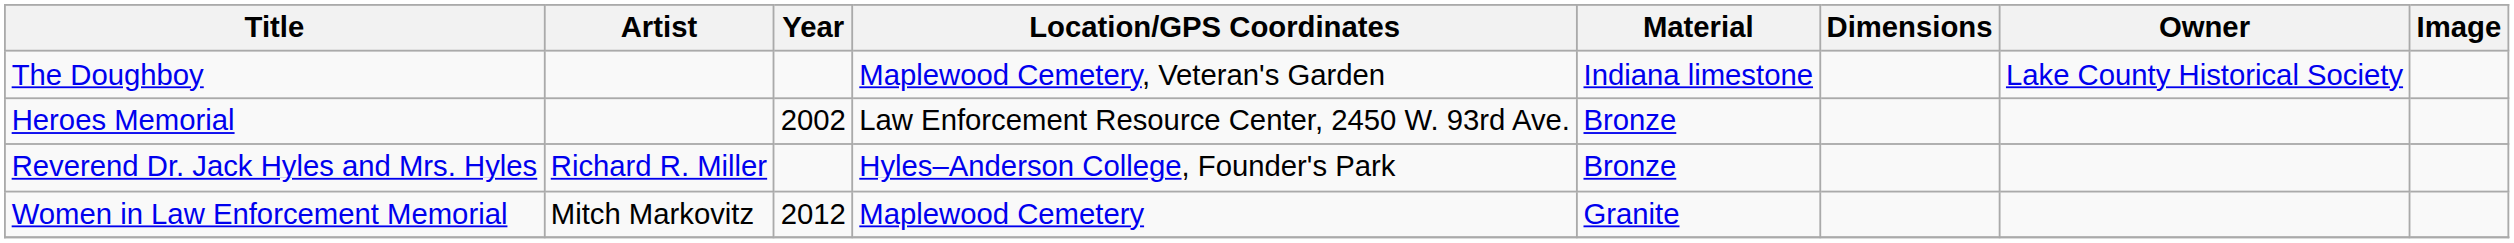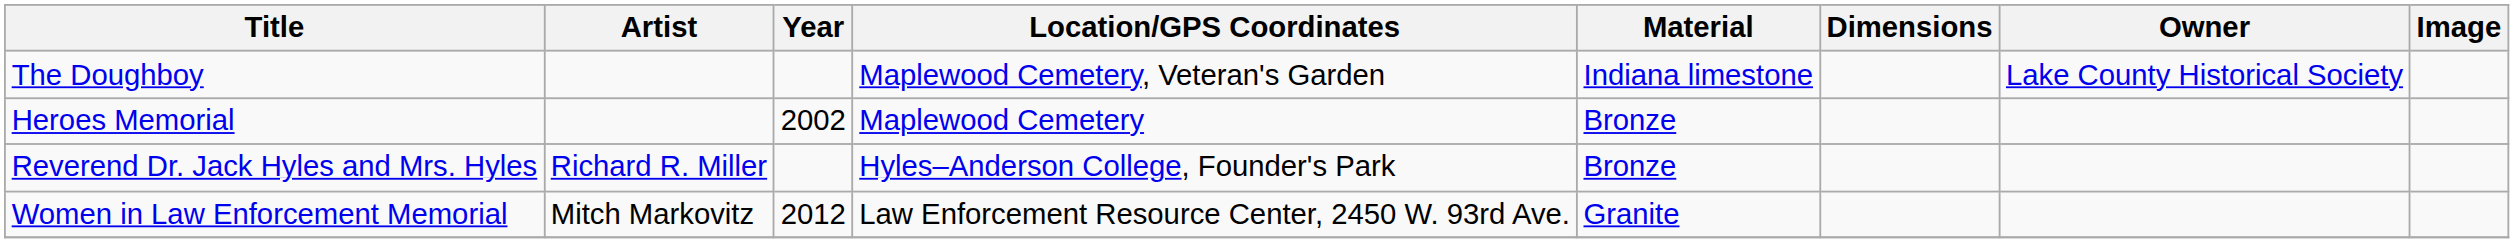Heroes Memorial | Location/GPS Coordinates: Law Enforcement Resource Center, 2450 W. 93rd Ave. -> Maplewood Cemetery
Women in Law Enforcement Memorial | Location/GPS Coordinates: Maplewood Cemetery -> Law Enforcement Resource Center, 2450 W. 93rd Ave.
